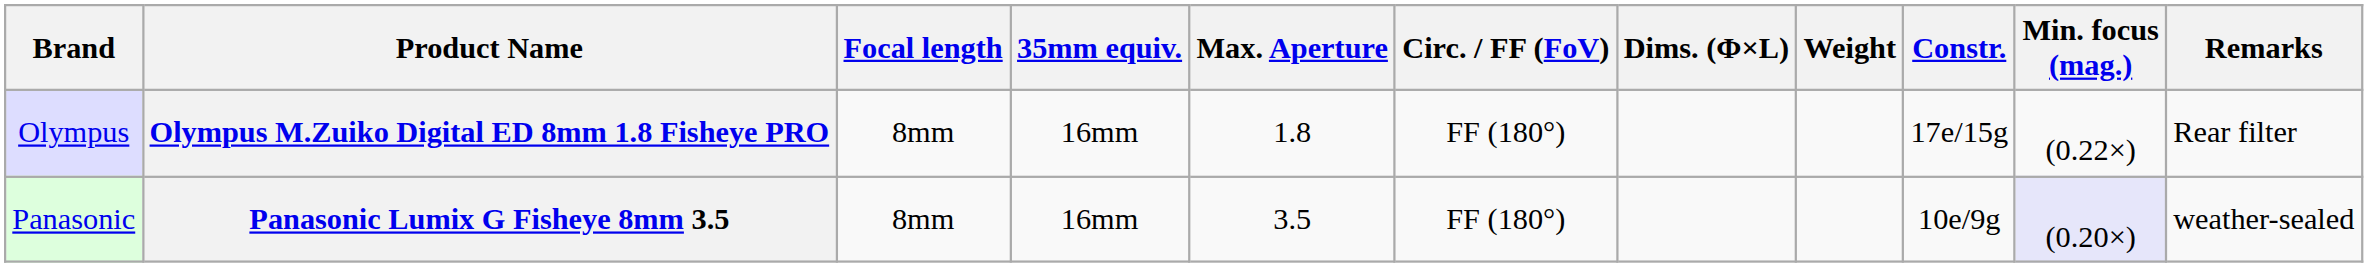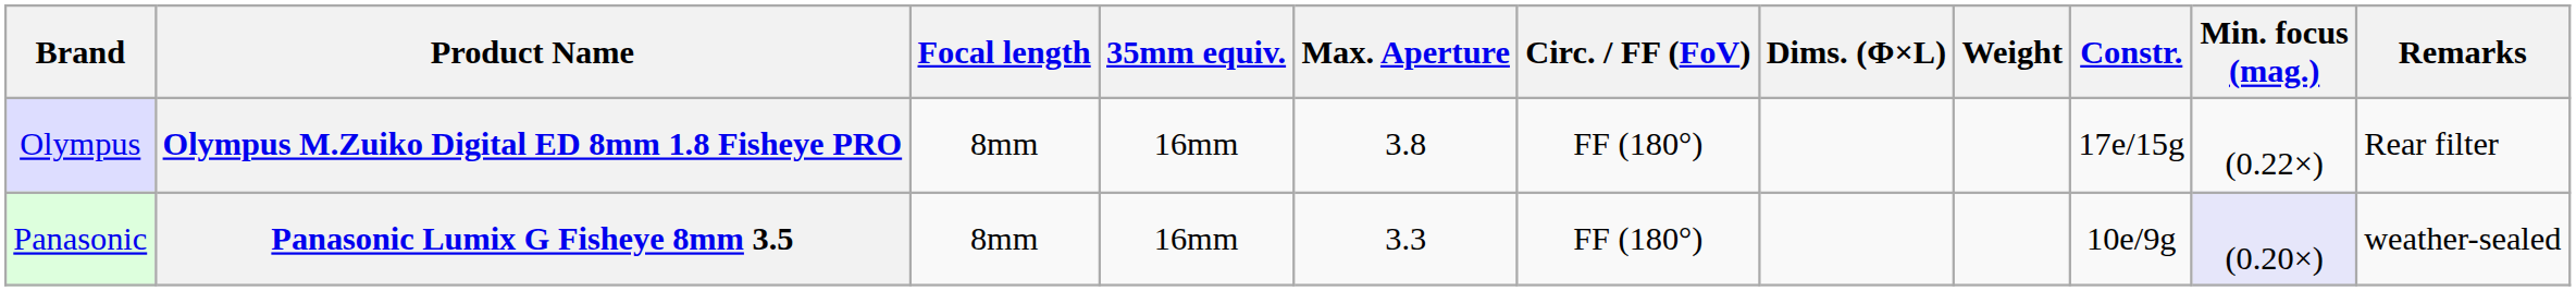Olympus M.Zuiko Digital ED 8mm 1.8 Fisheye PRO | Max. Aperture: 1.8 -> 3.8
Panasonic Lumix G Fisheye 8mm 3.5 | Max. Aperture: 3.5 -> 3.3
